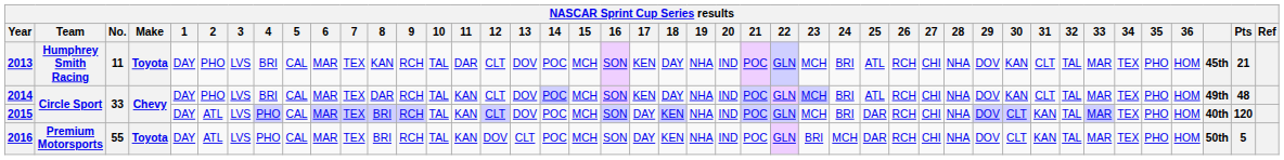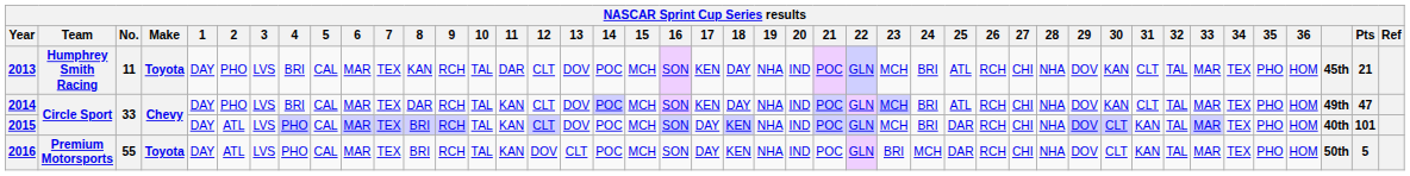2014 | Pts: 48 -> 47
2015 | Pts: 120 -> 101
